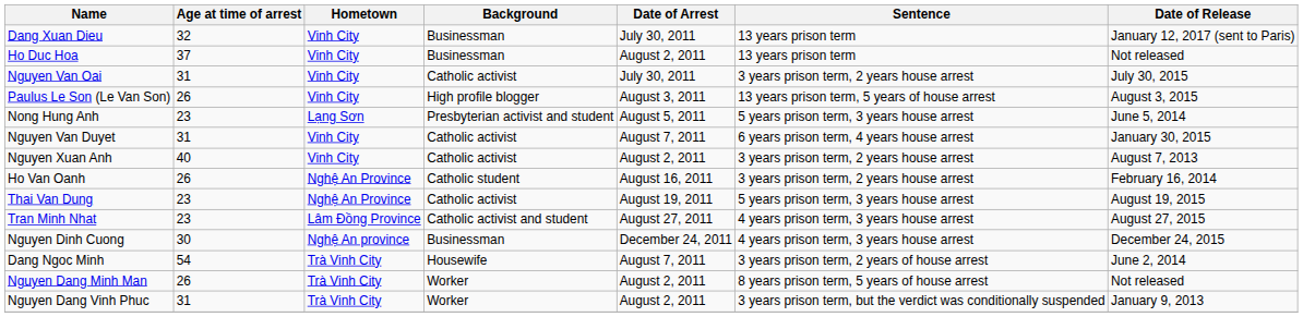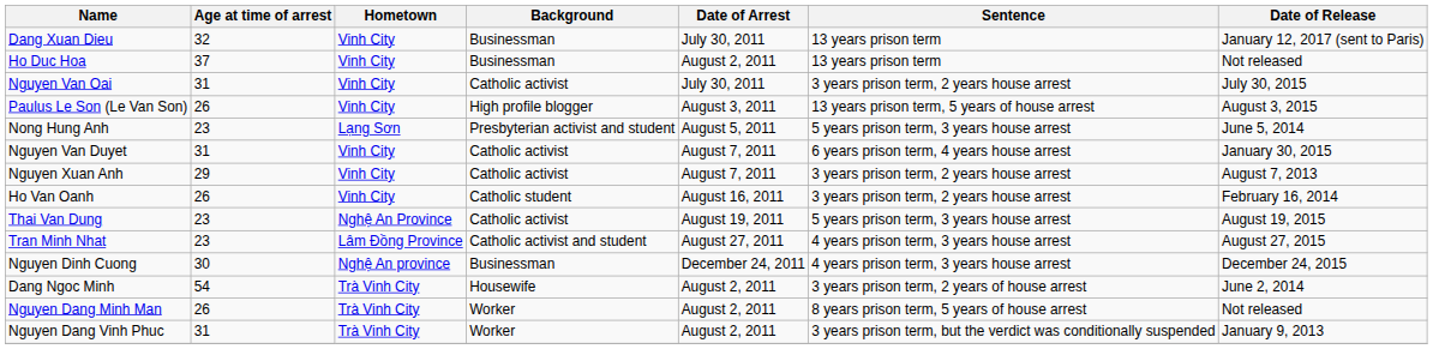Nguyen Xuan Anh | Age at time of arrest: 40 -> 29
Nguyen Xuan Anh | Date of Arrest: August 2, 2011 -> August 7, 2011
Ho Van Oanh | Hometown: Nghệ An Province -> Vinh City
Dang Ngoc Minh | Date of Arrest: August 7, 2011 -> August 2, 2011
